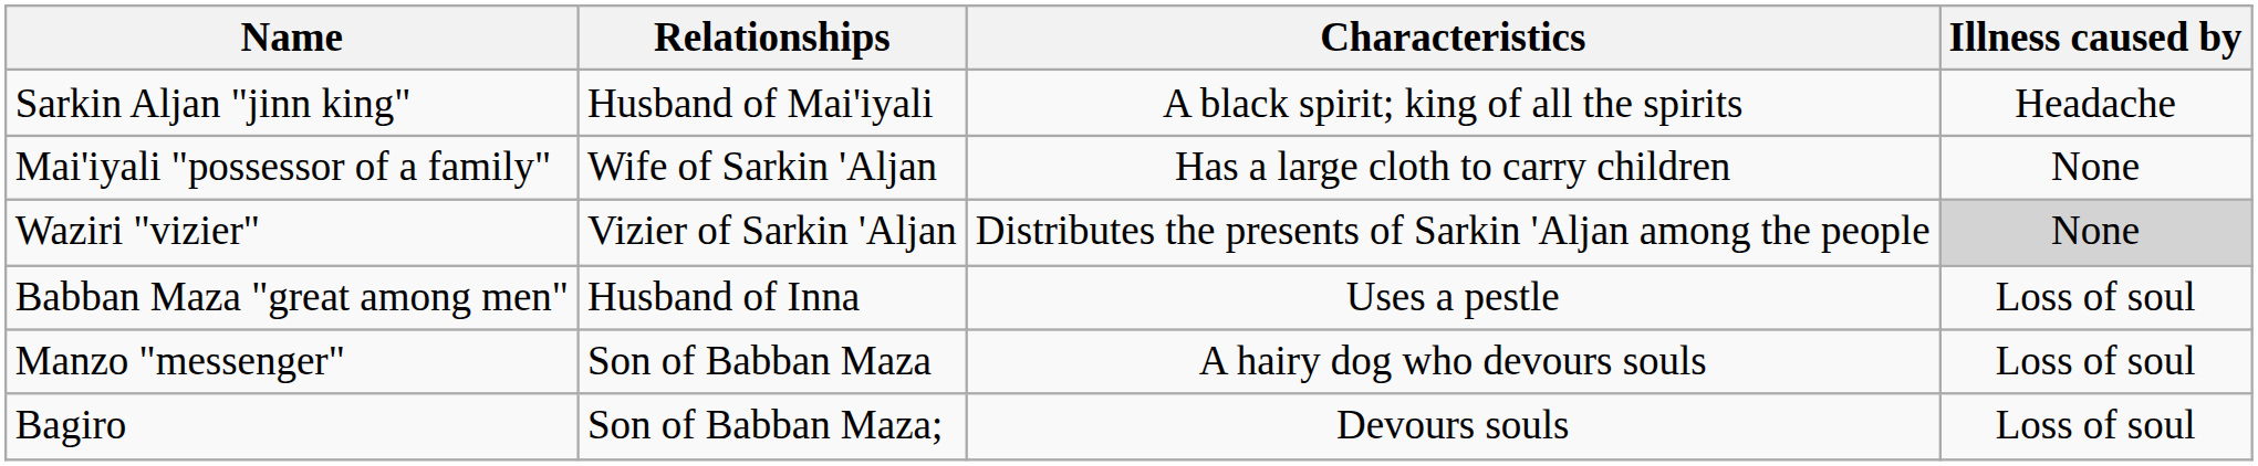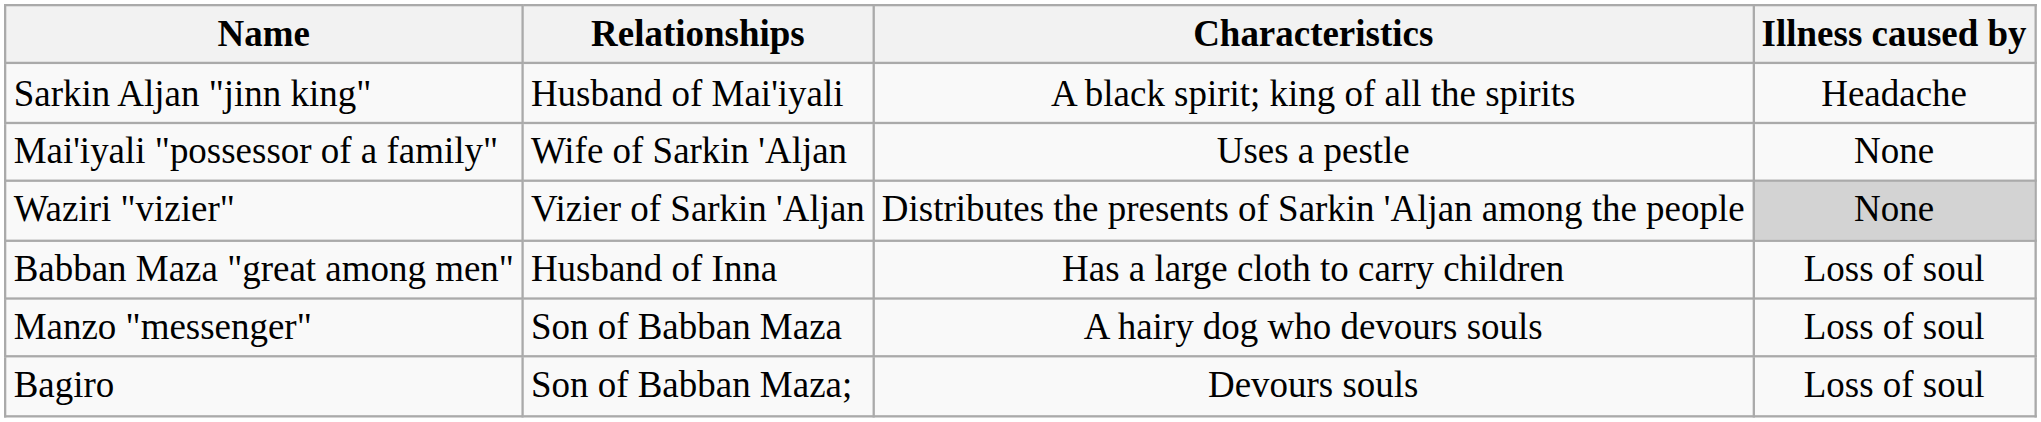Mai'iyali "possessor of a family" | Characteristics: Has a large cloth to carry children -> Uses a pestle
Babban Maza "great among men" | Characteristics: Uses a pestle -> Has a large cloth to carry children
